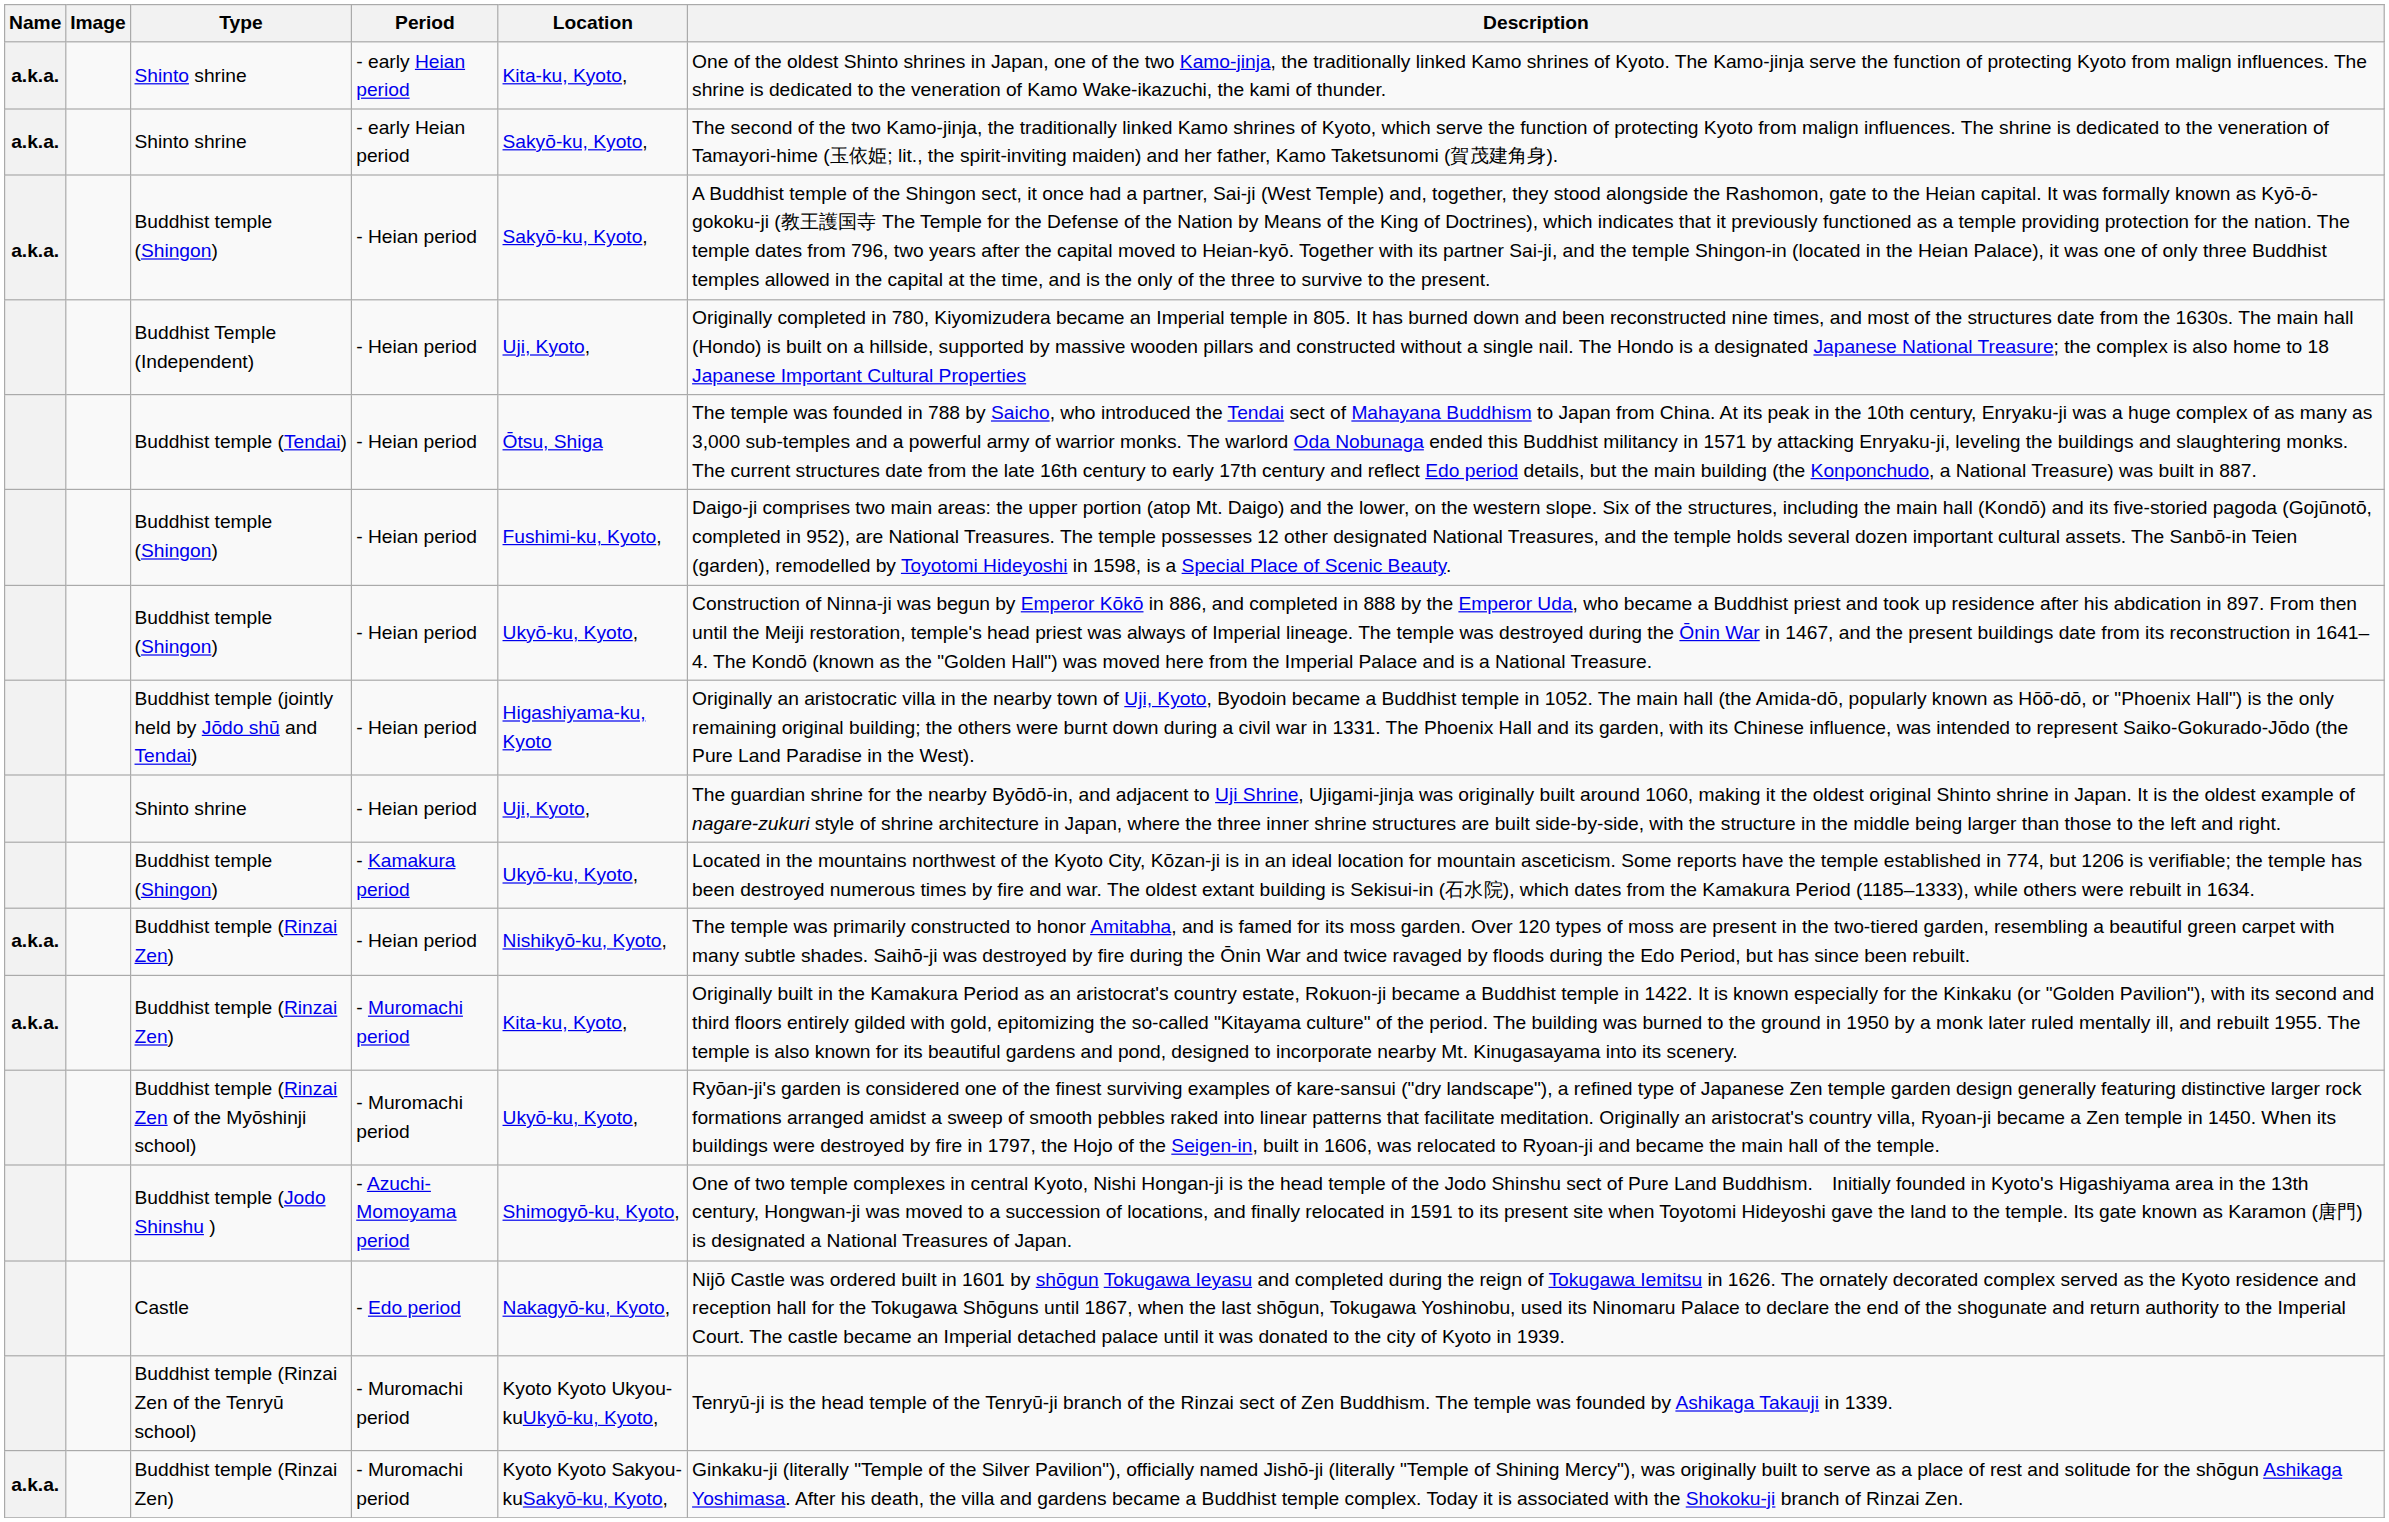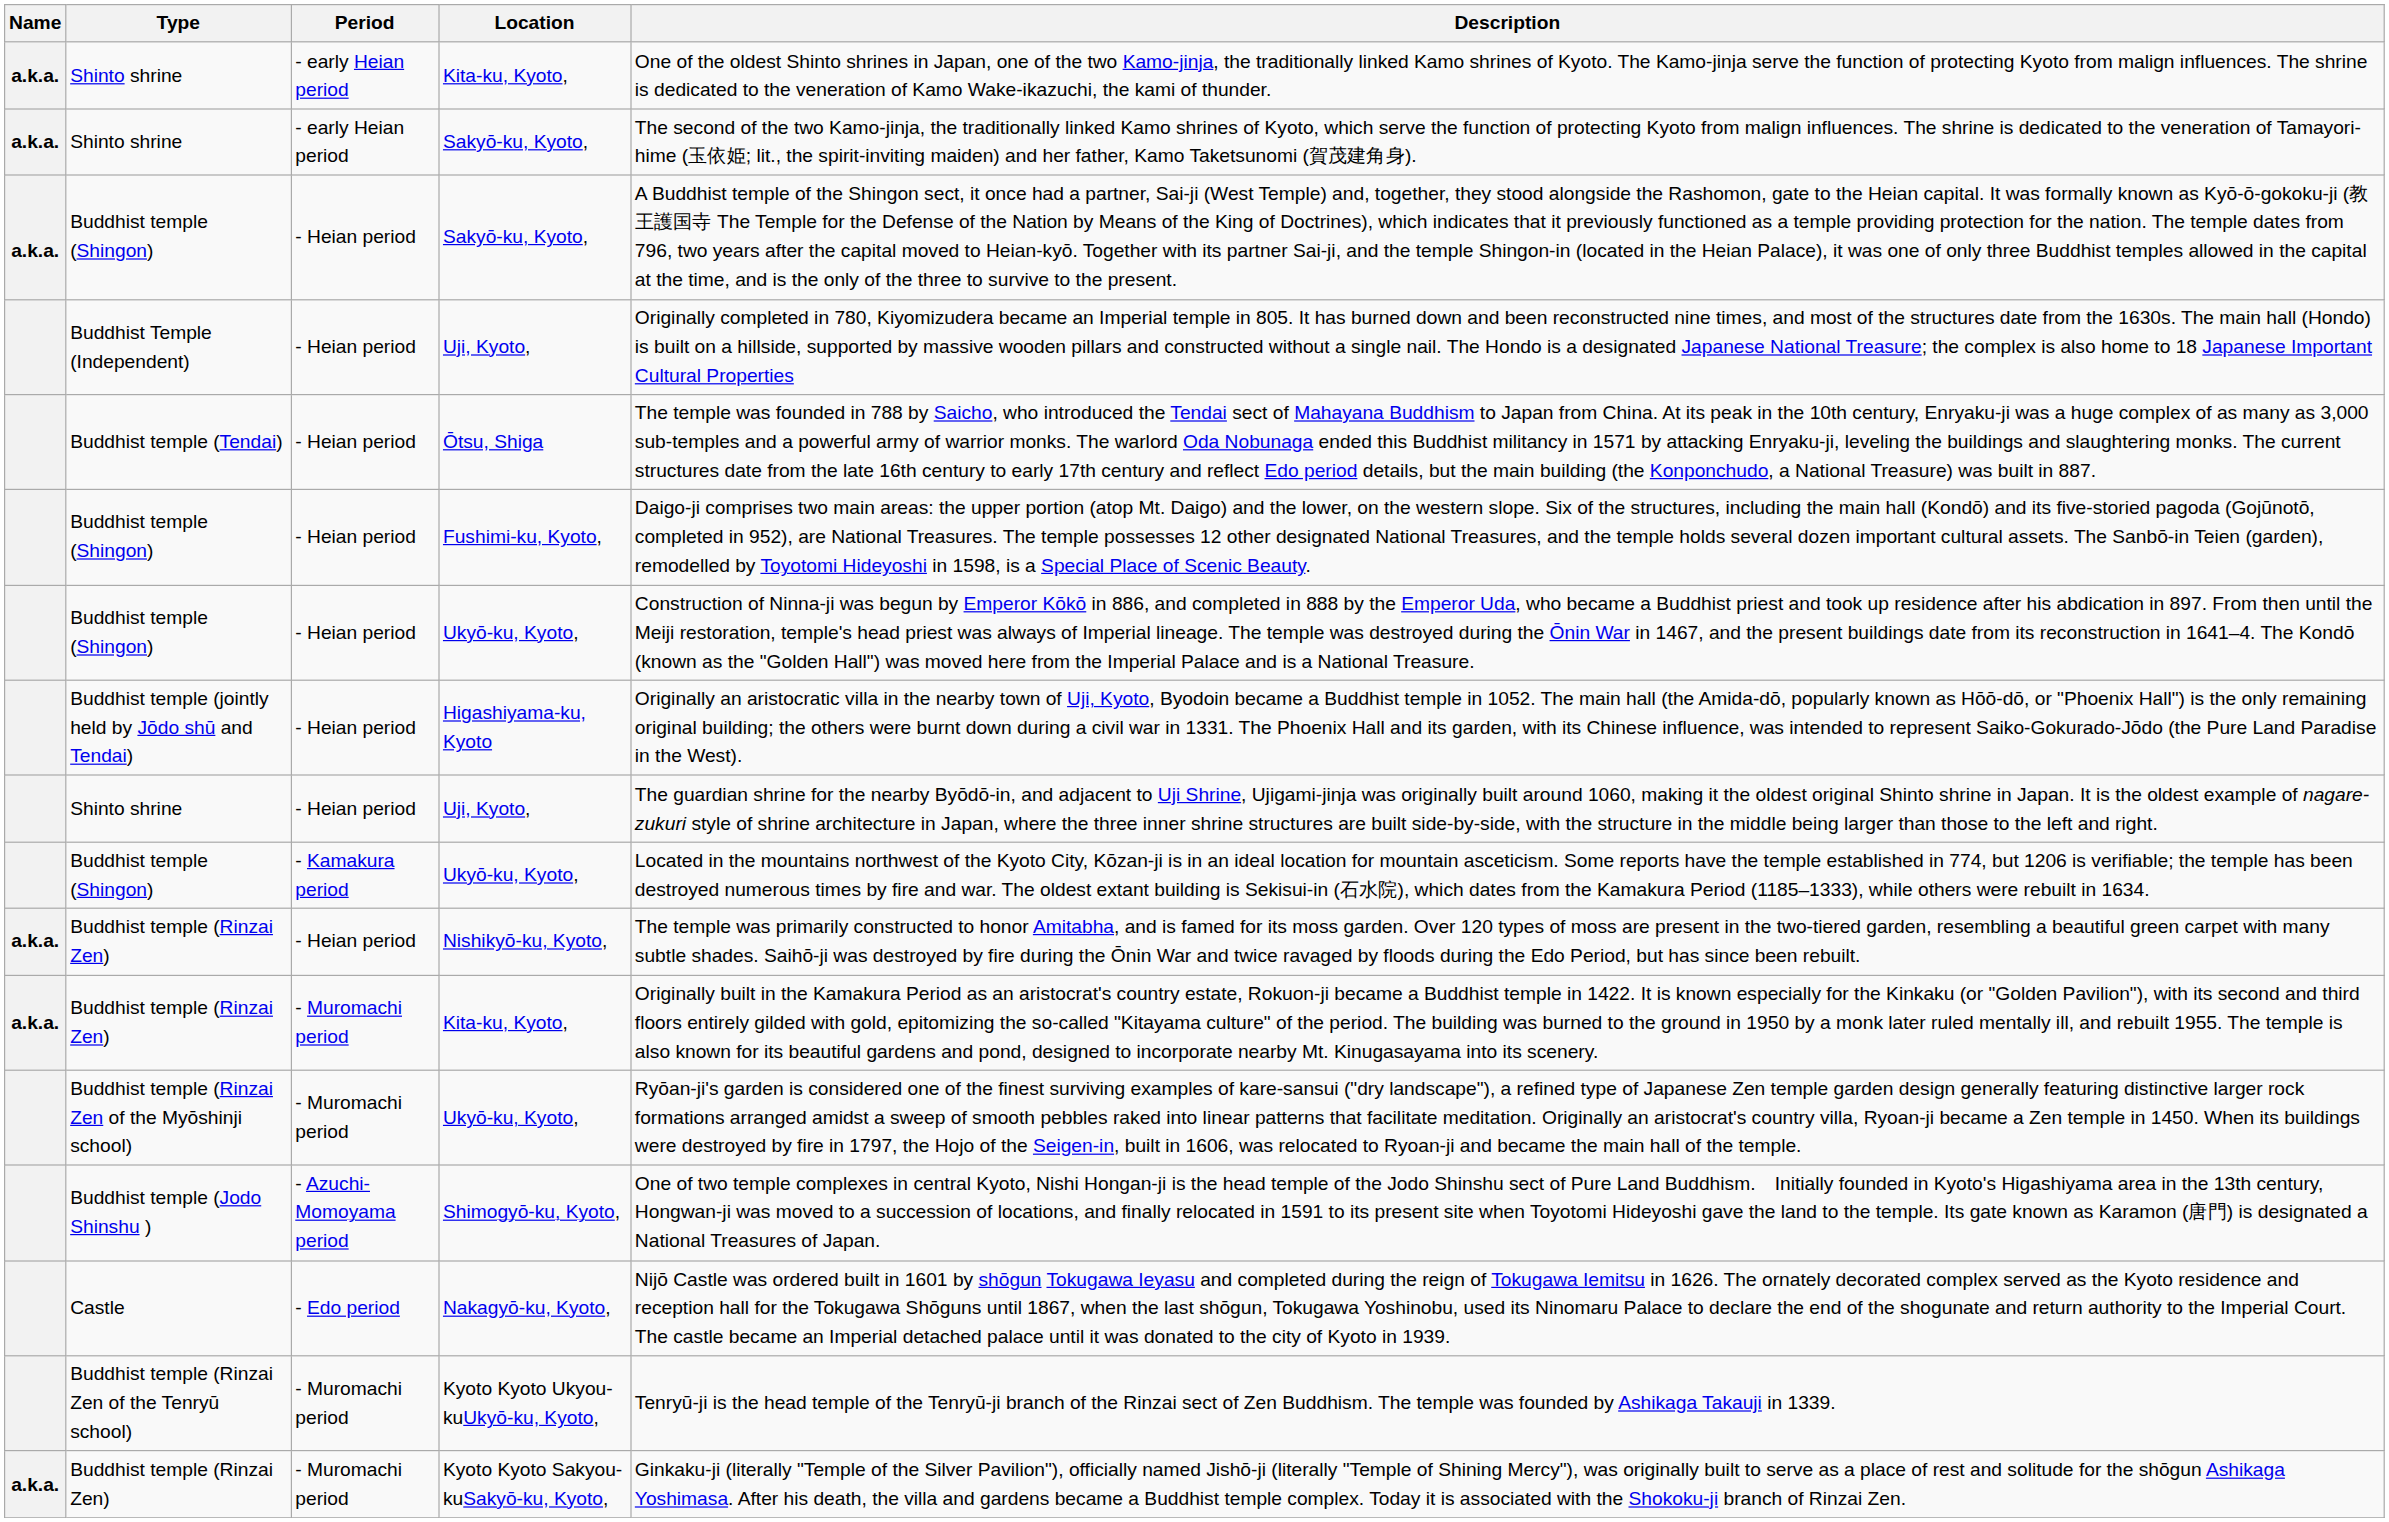- column: Image
